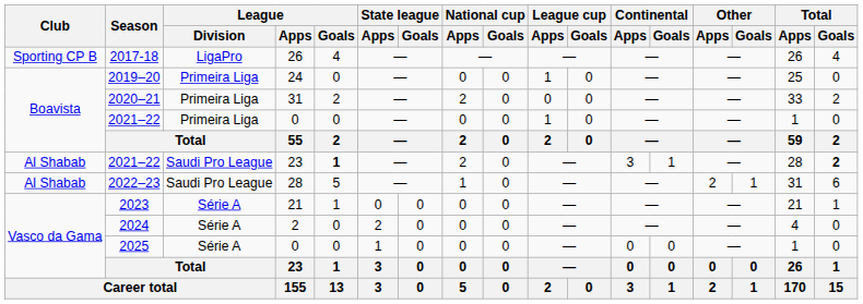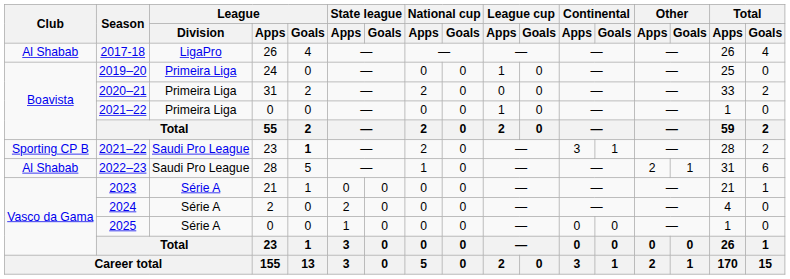2017-18 | Club: Sporting CP B -> Al Shabab
2021–22 / 23 | Club: Al Shabab -> Sporting CP B
2021–22 / 23 | Total / Goals: bold -> normal
